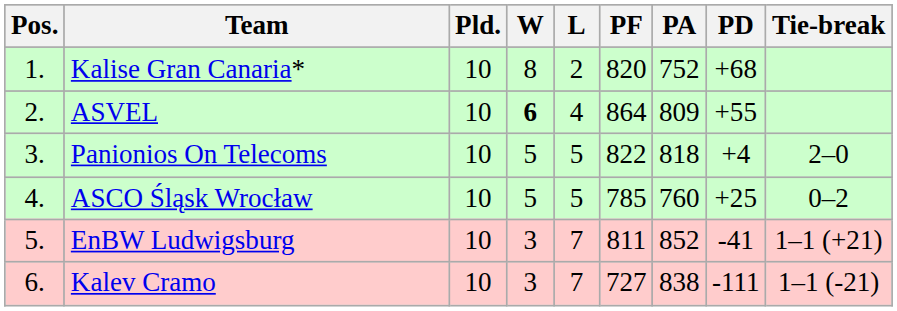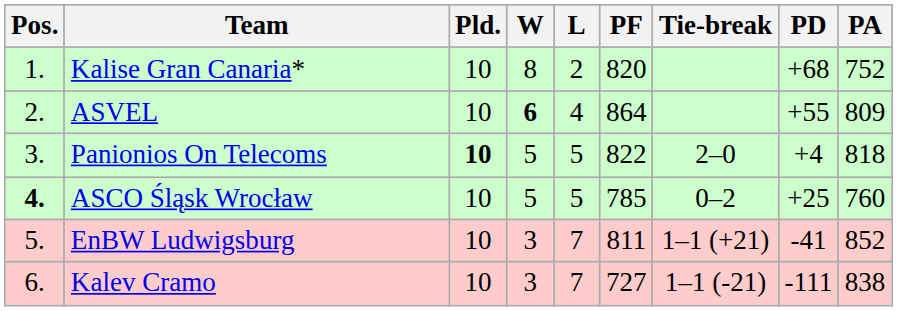columns swapped: PA <-> Tie-break
Panionios On Telecoms | Pld.: normal -> bold
ASCO Śląsk Wrocław | Pos.: normal -> bold
